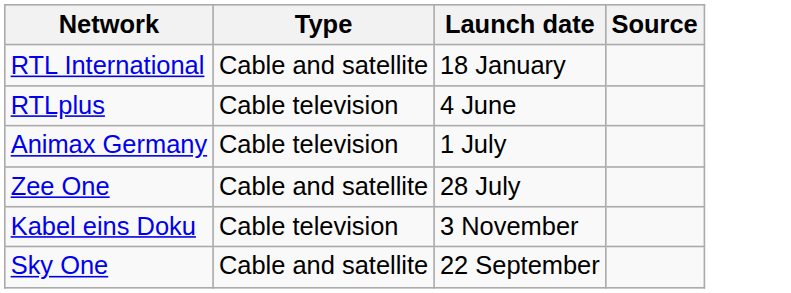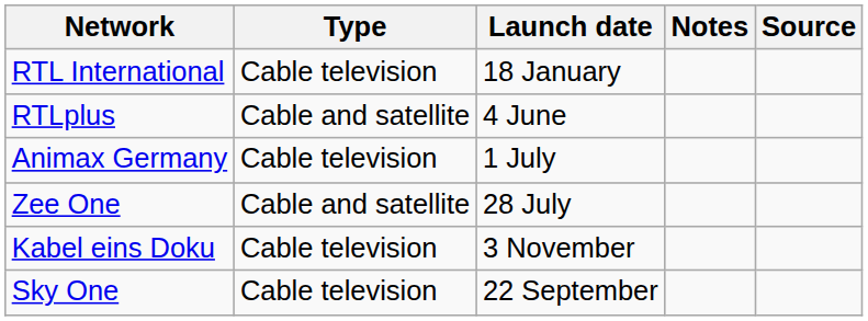+ column: Notes
RTL International | Type: Cable and satellite -> Cable television
RTLplus | Type: Cable television -> Cable and satellite
Sky One | Type: Cable and satellite -> Cable television
